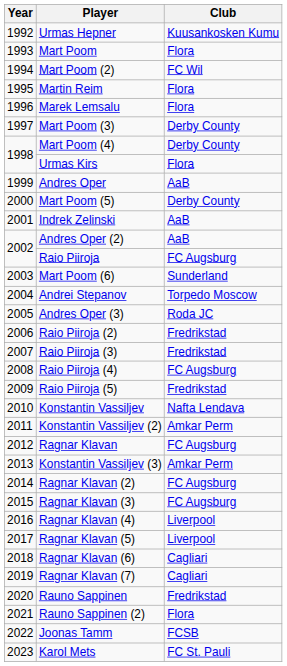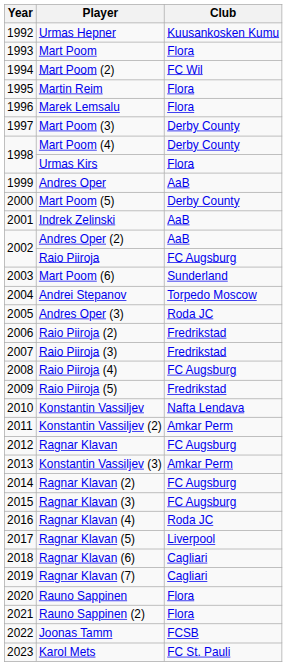Ragnar Klavan (4) | Club: Liverpool -> Roda JC
Rauno Sappinen | Club: Fredrikstad -> Flora
